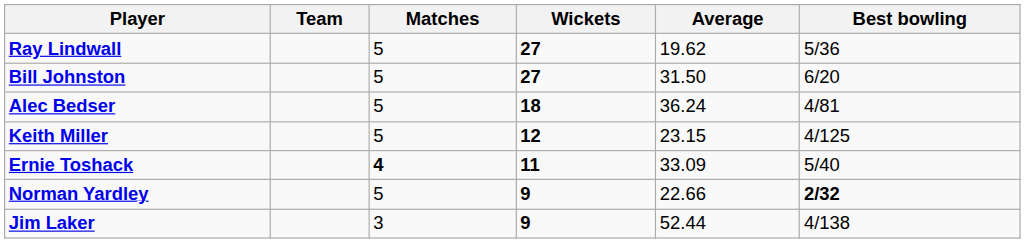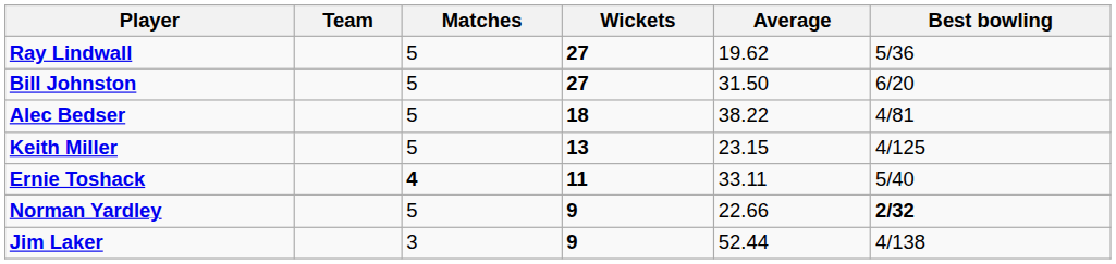Alec Bedser | Average: 36.24 -> 38.22
Keith Miller | Wickets: 12 -> 13
Ernie Toshack | Average: 33.09 -> 33.11
